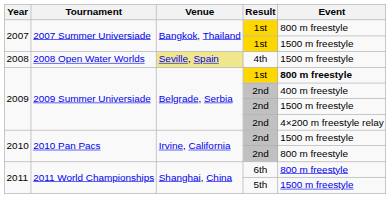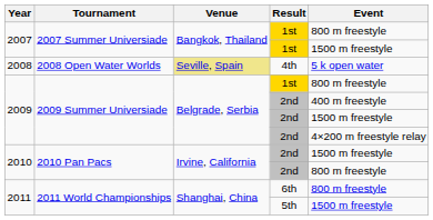2008 | Event: 1500 m freestyle -> 5 k open water
2009 / 1st | Event: bold -> normal
